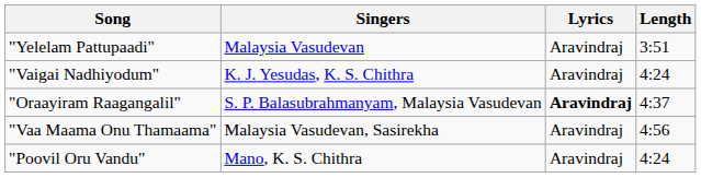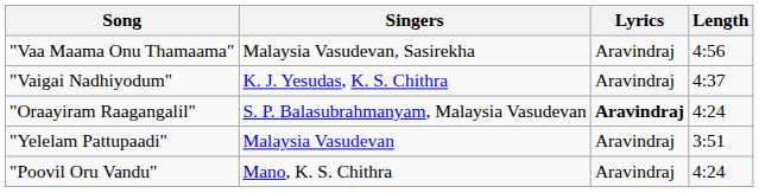rows swapped: "Yelelam Pattupaadi" <-> "Vaa Maama Onu Thamaama"
"Vaigai Nadhiyodum" | Length: 4:24 -> 4:37
"Oraayiram Raagangalil" | Length: 4:37 -> 4:24
